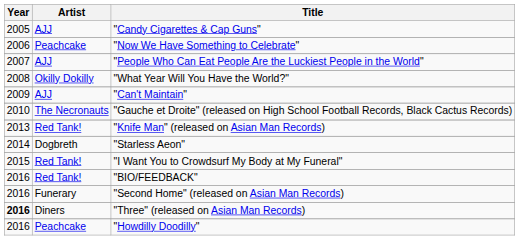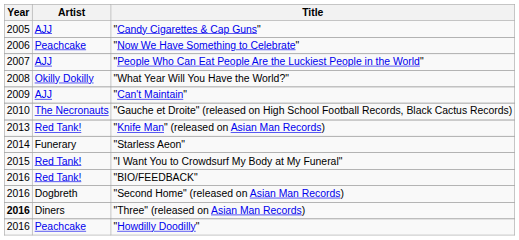"Starless Aeon" | Artist: Dogbreth -> Funerary
"Second Home" (released on Asian Man Records) | Artist: Funerary -> Dogbreth
